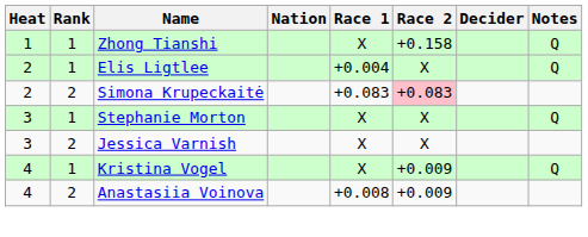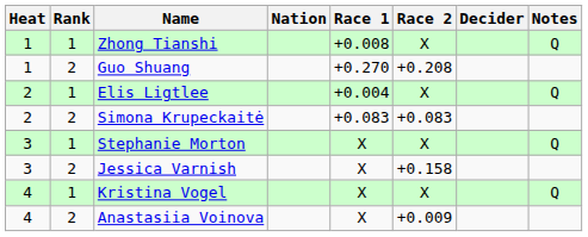Zhong Tianshi | Race 1: X -> +0.008
Zhong Tianshi | Race 2: +0.158 -> X
+ row: 1 | 2 | Guo Shuang | +0.270 | +0.208
Simona Krupeckaitė | Race 2: pink background -> no background
Jessica Varnish | Race 2: X -> +0.158
Kristina Vogel | Race 2: +0.009 -> X
Anastasiia Voinova | Race 1: +0.008 -> X
